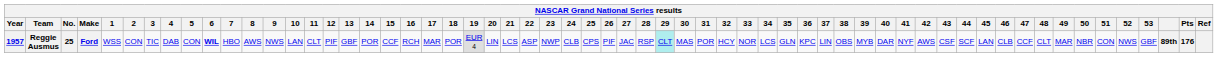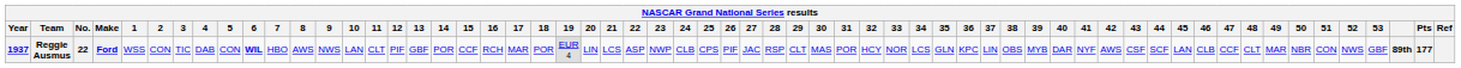Reggie Ausmus | Year: 1957 -> 1937
Reggie Ausmus | No.: 25 -> 22
Reggie Ausmus | 29: paleturquoise background -> no background
Reggie Ausmus | Pts: 176 -> 177
